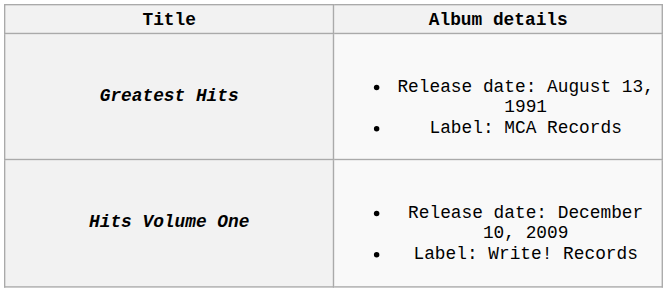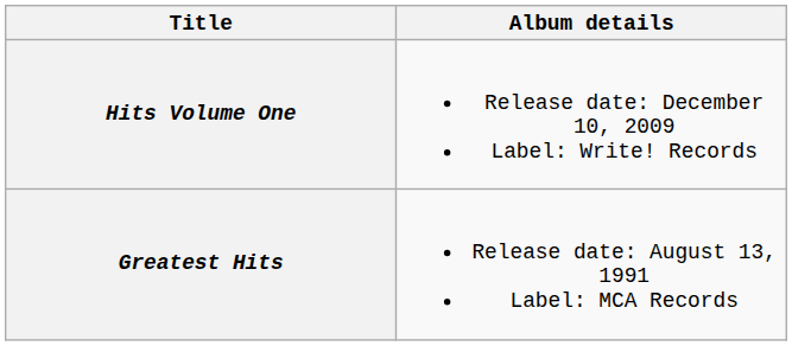rows swapped: Greatest Hits <-> Hits Volume One
